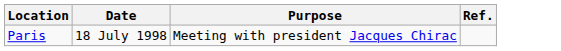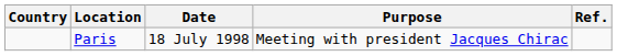+ column: Country
